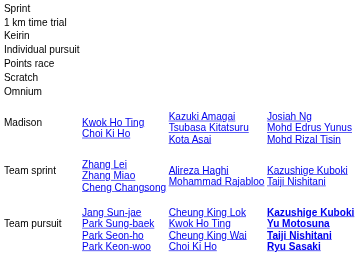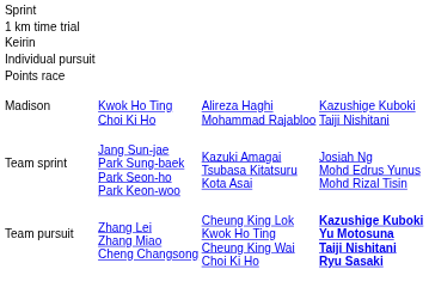- row: Scratch
- row: Omnium
Madison | column 3: Kazuki Amagai Tsubasa Kitatsuru Kota Asai -> Alireza Haghi Mohammad Rajabloo
Madison | column 4: Josiah Ng Mohd Edrus Yunus Mohd Rizal Tisin -> Kazushige Kuboki Taiji Nishitani
Team sprint | column 2: Zhang Lei Zhang Miao Cheng Changsong -> Jang Sun-jae Park Sung-baek Park Seon-ho Park Keon-woo
Team sprint | column 3: Alireza Haghi Mohammad Rajabloo -> Kazuki Amagai Tsubasa Kitatsuru Kota Asai
Team sprint | column 4: Kazushige Kuboki Taiji Nishitani -> Josiah Ng Mohd Edrus Yunus Mohd Rizal Tisin
Team pursuit | column 2: Jang Sun-jae Park Sung-baek Park Seon-ho Park Keon-woo -> Zhang Lei Zhang Miao Cheng Changsong
